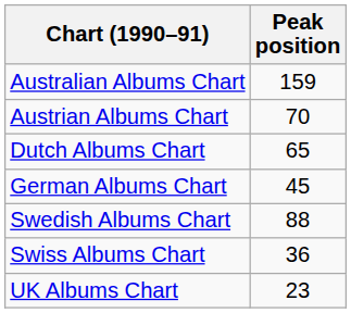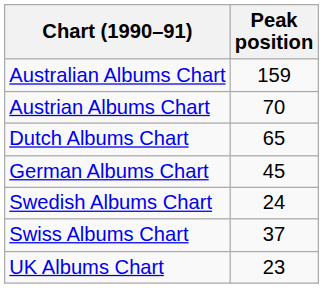Swedish Albums Chart | Peak position: 88 -> 24
Swiss Albums Chart | Peak position: 36 -> 37
